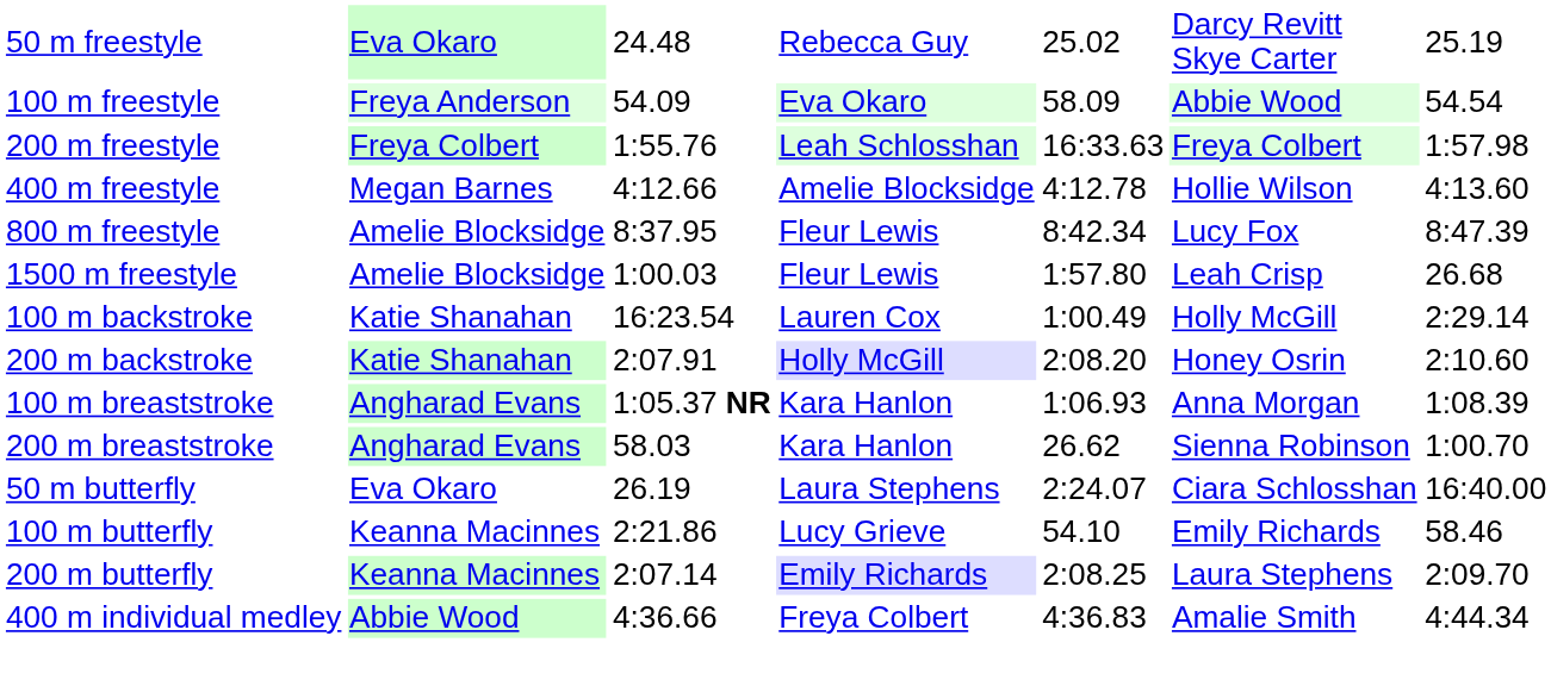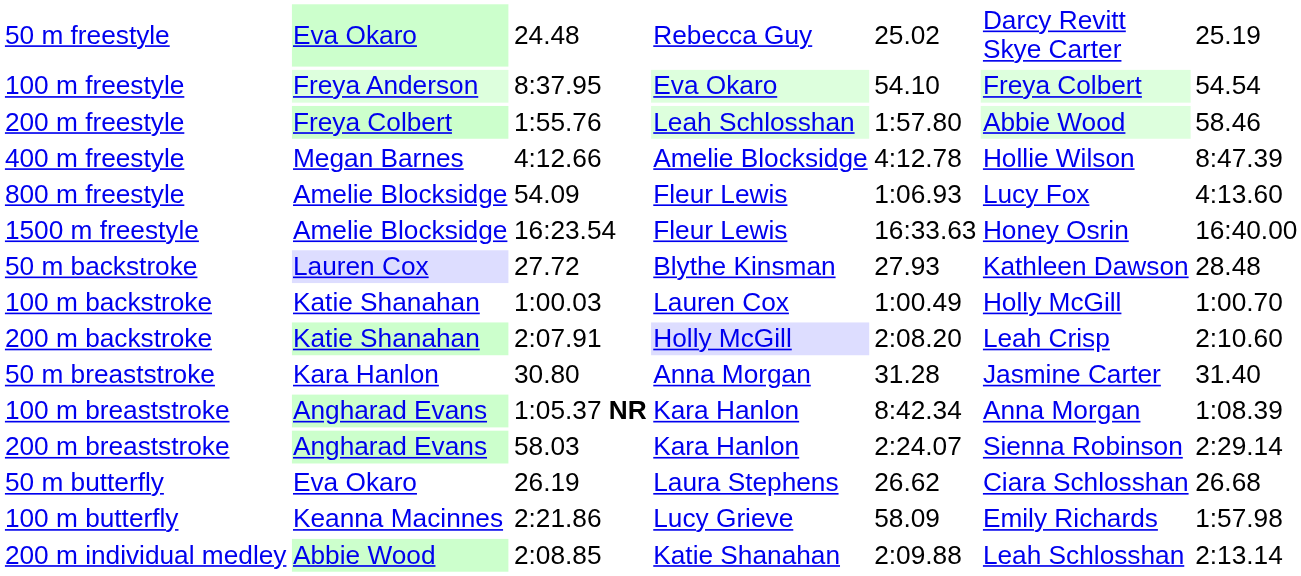100 m freestyle | column 3: 54.09 -> 8:37.95
100 m freestyle | column 5: 58.09 -> 54.10
100 m freestyle | column 6: Abbie Wood -> Freya Colbert
200 m freestyle | column 5: 16:33.63 -> 1:57.80
200 m freestyle | column 6: Freya Colbert -> Abbie Wood
200 m freestyle | column 7: 1:57.98 -> 58.46
400 m freestyle | column 7: 4:13.60 -> 8:47.39
800 m freestyle | column 3: 8:37.95 -> 54.09
800 m freestyle | column 5: 8:42.34 -> 1:06.93
800 m freestyle | column 7: 8:47.39 -> 4:13.60
1500 m freestyle | column 3: 1:00.03 -> 16:23.54
1500 m freestyle | column 5: 1:57.80 -> 16:33.63
1500 m freestyle | column 6: Leah Crisp -> Honey Osrin
1500 m freestyle | column 7: 26.68 -> 16:40.00
+ row: 50 m backstroke | Lauren Cox | 27.72 | Blythe Kinsman | 27.93 | Kathleen Dawson | 28.48
100 m backstroke | column 3: 16:23.54 -> 1:00.03
100 m backstroke | column 7: 2:29.14 -> 1:00.70
200 m backstroke | column 6: Honey Osrin -> Leah Crisp
+ row: 50 m breaststroke | Kara Hanlon | 30.80 | Anna Morgan | 31.28 | Jasmine Carter | 31.40
100 m breaststroke | column 5: 1:06.93 -> 8:42.34
200 m breaststroke | column 5: 26.62 -> 2:24.07
200 m breaststroke | column 7: 1:00.70 -> 2:29.14
50 m butterfly | column 5: 2:24.07 -> 26.62
50 m butterfly | column 7: 16:40.00 -> 26.68
100 m butterfly | column 5: 54.10 -> 58.09
100 m butterfly | column 7: 58.46 -> 1:57.98
- row: 200 m butterfly | Keanna Macinnes | 2:07.14 | Emily Richards | 2:08.25 | Laura Stephens | 2:09.70
+ row: 200 m individual medley | Abbie Wood | 2:08.85 | Katie Shanahan | 2:09.88 | Leah Schlosshan | 2:13.14
- row: 400 m individual medley | Abbie Wood | 4:36.66 | Freya Colbert | 4:36.83 | Amalie Smith | 4:44.34
